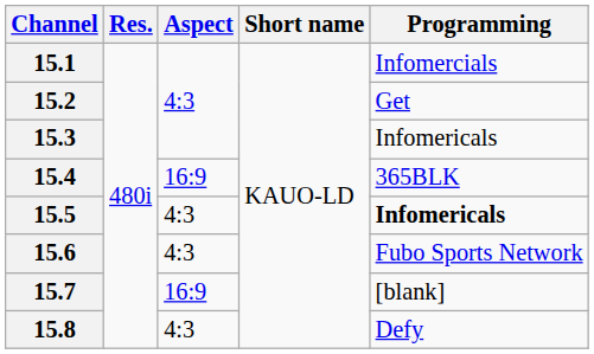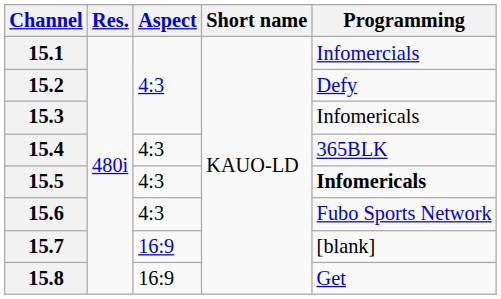15.2 | Programming: Get -> Defy
15.4 | Aspect: 16:9 -> 4:3
15.8 | Aspect: 4:3 -> 16:9
15.8 | Programming: Defy -> Get
